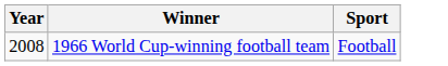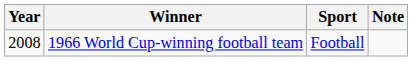+ column: Note
